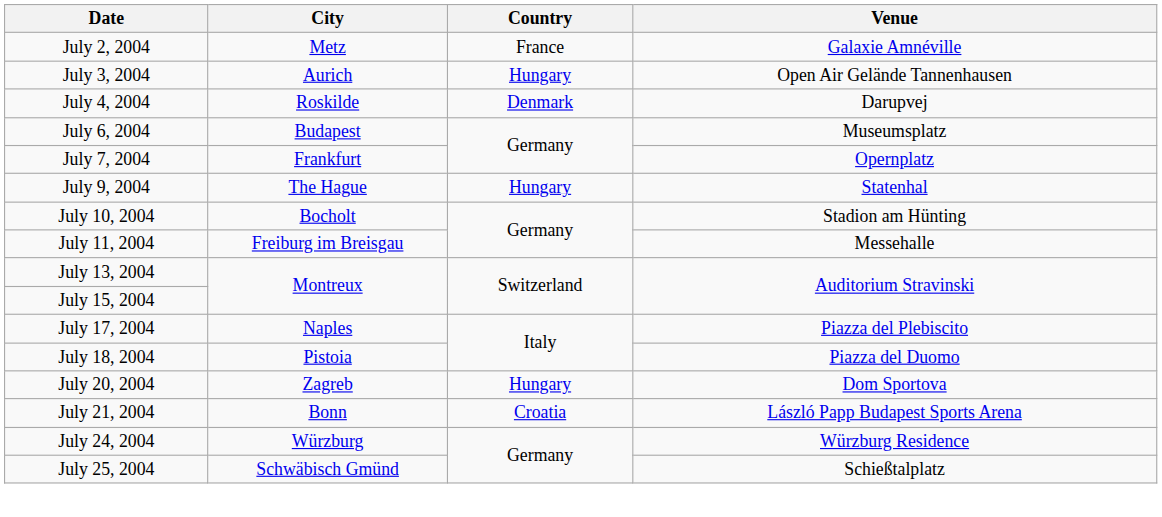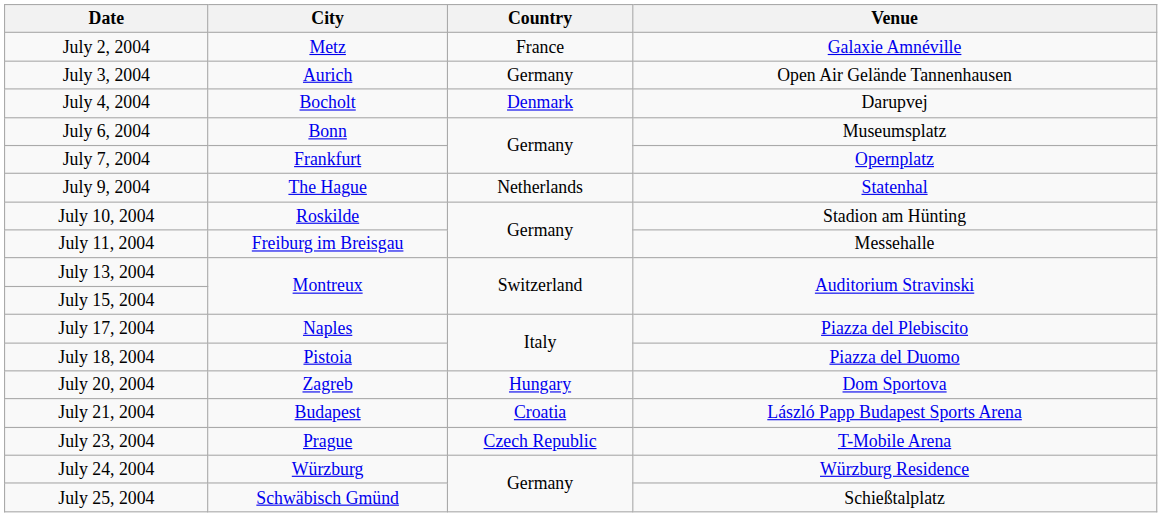July 3, 2004 | Country: Hungary -> Germany
July 4, 2004 | City: Roskilde -> Bocholt
July 6, 2004 | City: Budapest -> Bonn
July 9, 2004 | Country: Hungary -> Netherlands
July 10, 2004 | City: Bocholt -> Roskilde
July 21, 2004 | City: Bonn -> Budapest
+ row: July 23, 2004 | Prague | Czech Republic | T-Mobile Arena
